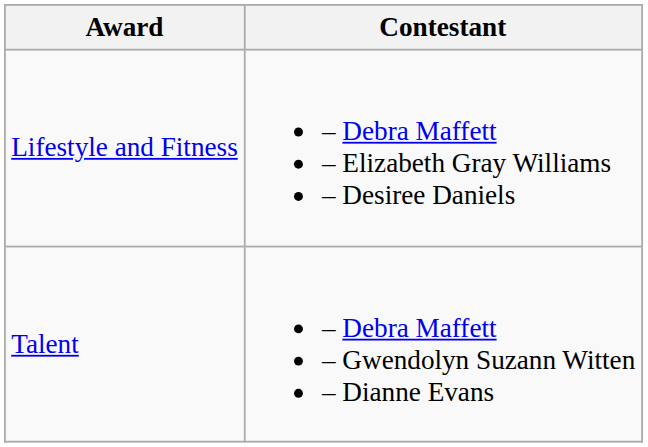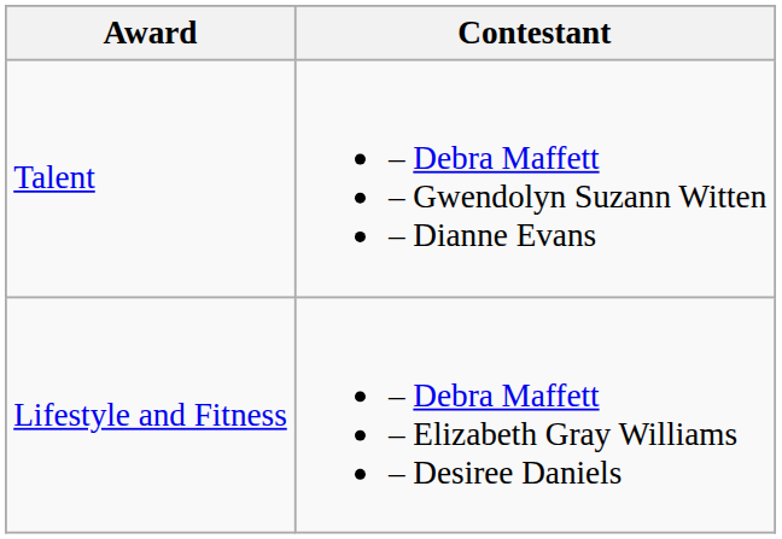rows swapped: Lifestyle and Fitness <-> Talent
